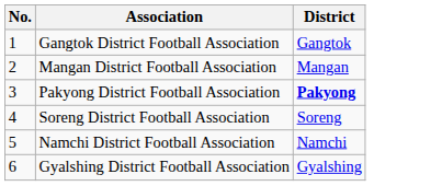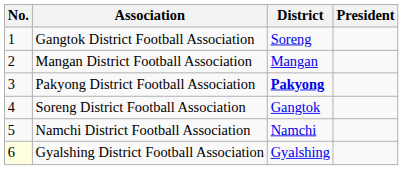+ column: President
Gangtok District Football Association | District: Gangtok -> Soreng
Soreng District Football Association | District: Soreng -> Gangtok
Gyalshing District Football Association | No.: no background -> lightyellow background
